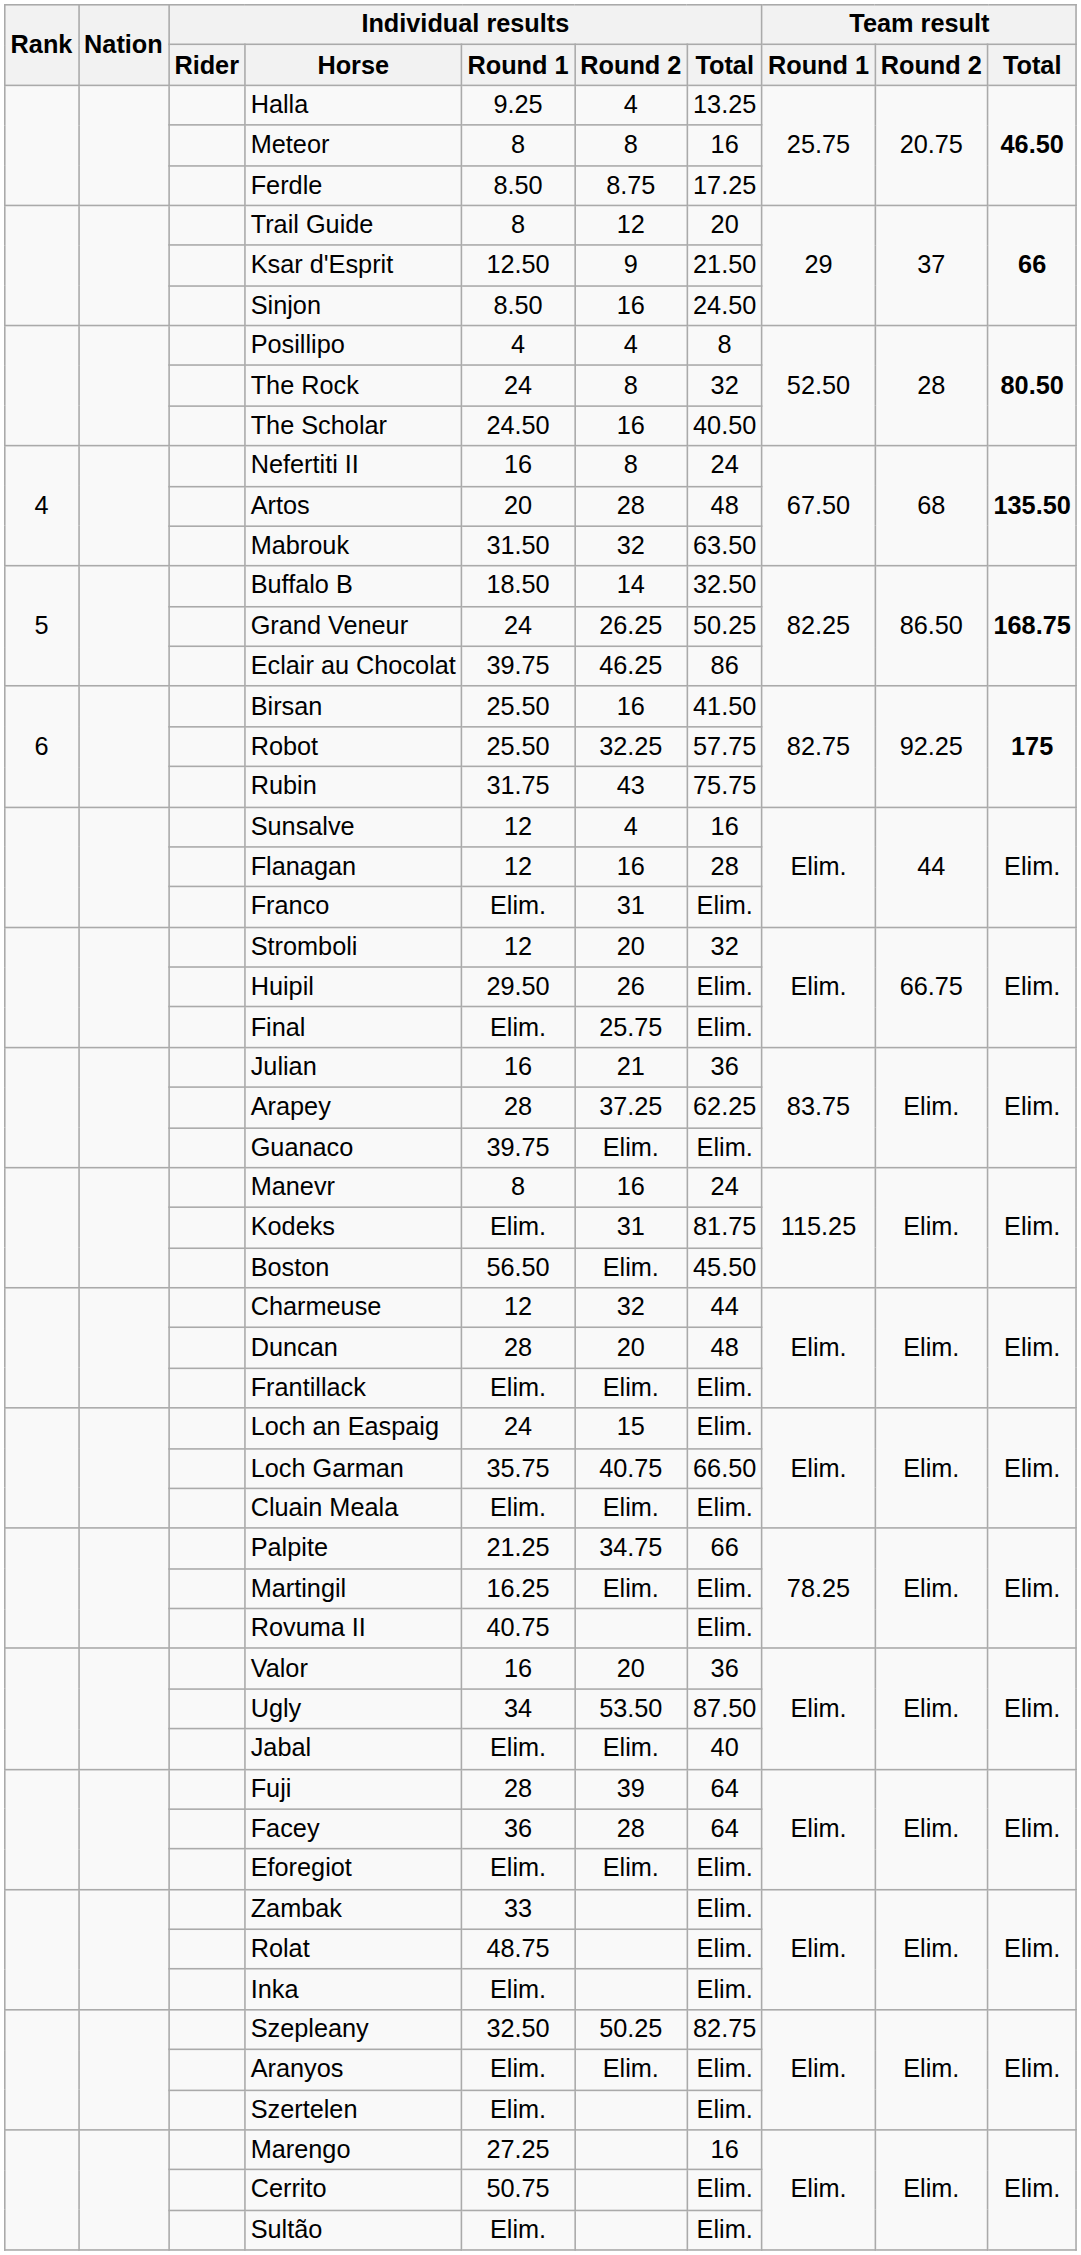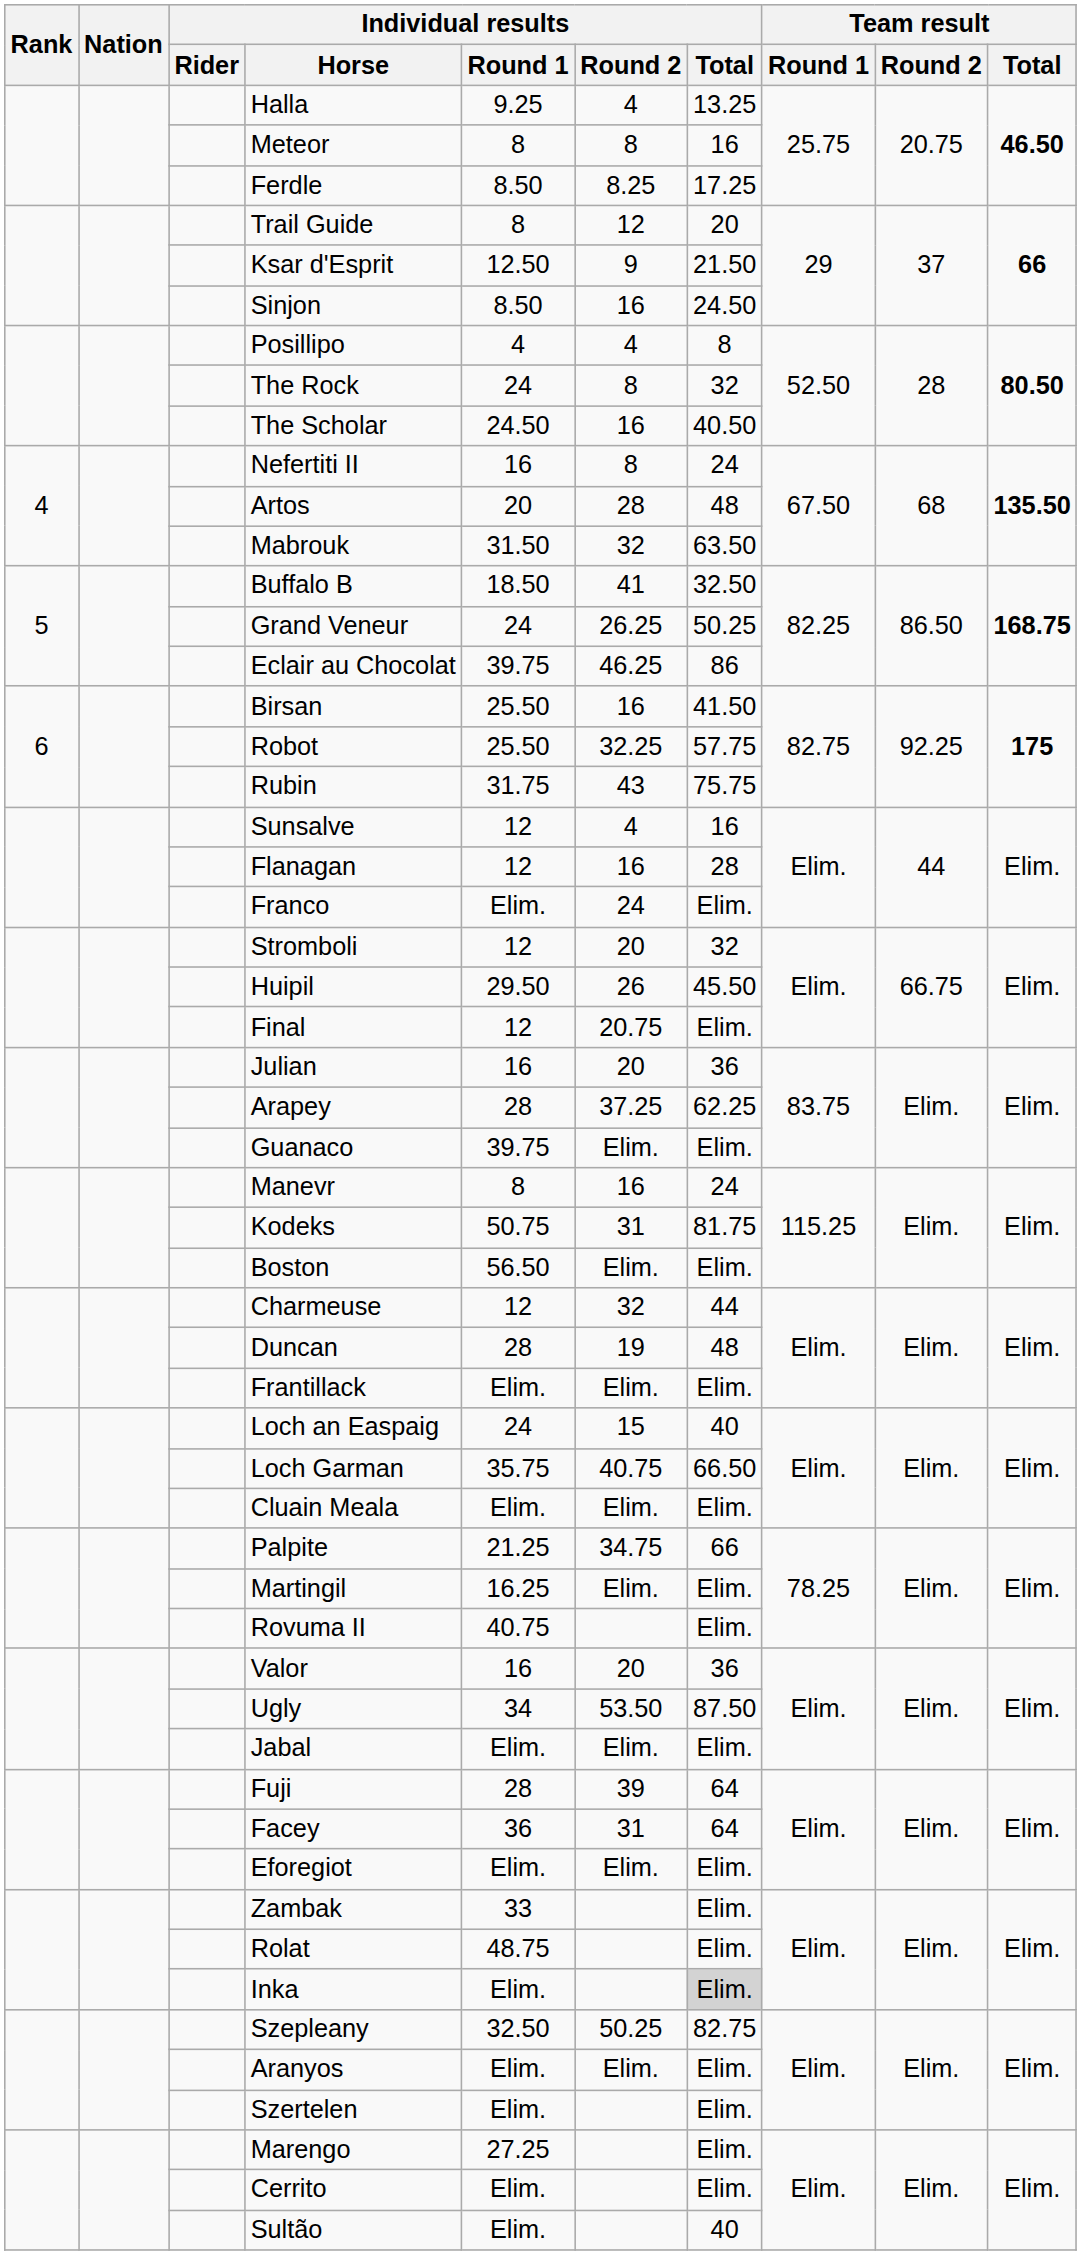Ferdle | Individual results / Round 2: 8.75 -> 8.25
Buffalo B | Individual results / Round 2: 14 -> 41
Franco | Individual results / Round 2: 31 -> 24
Huipil | Individual results / Total: Elim. -> 45.50
Final | Individual results / Round 1: Elim. -> 12
Final | Individual results / Round 2: 25.75 -> 20.75
Julian | Individual results / Round 2: 21 -> 20
Kodeks | Individual results / Round 1: Elim. -> 50.75
Boston | Individual results / Total: 45.50 -> Elim.
Duncan | Individual results / Round 2: 20 -> 19
Loch an Easpaig | Individual results / Total: Elim. -> 40
Jabal | Individual results / Total: 40 -> Elim.
Facey | Individual results / Round 2: 28 -> 31
Inka | Individual results / Total: no background -> lightgrey background
Marengo | Individual results / Total: 16 -> Elim.
Cerrito | Individual results / Round 1: 50.75 -> Elim.
Sultão | Individual results / Total: Elim. -> 40
